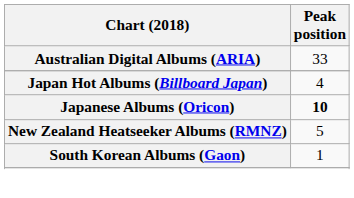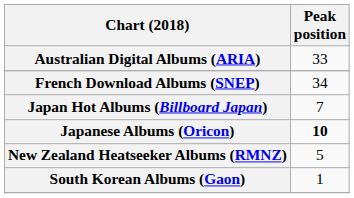+ row: French Download Albums (SNEP) | 34
Japan Hot Albums (Billboard Japan) | Peak position: 4 -> 7
